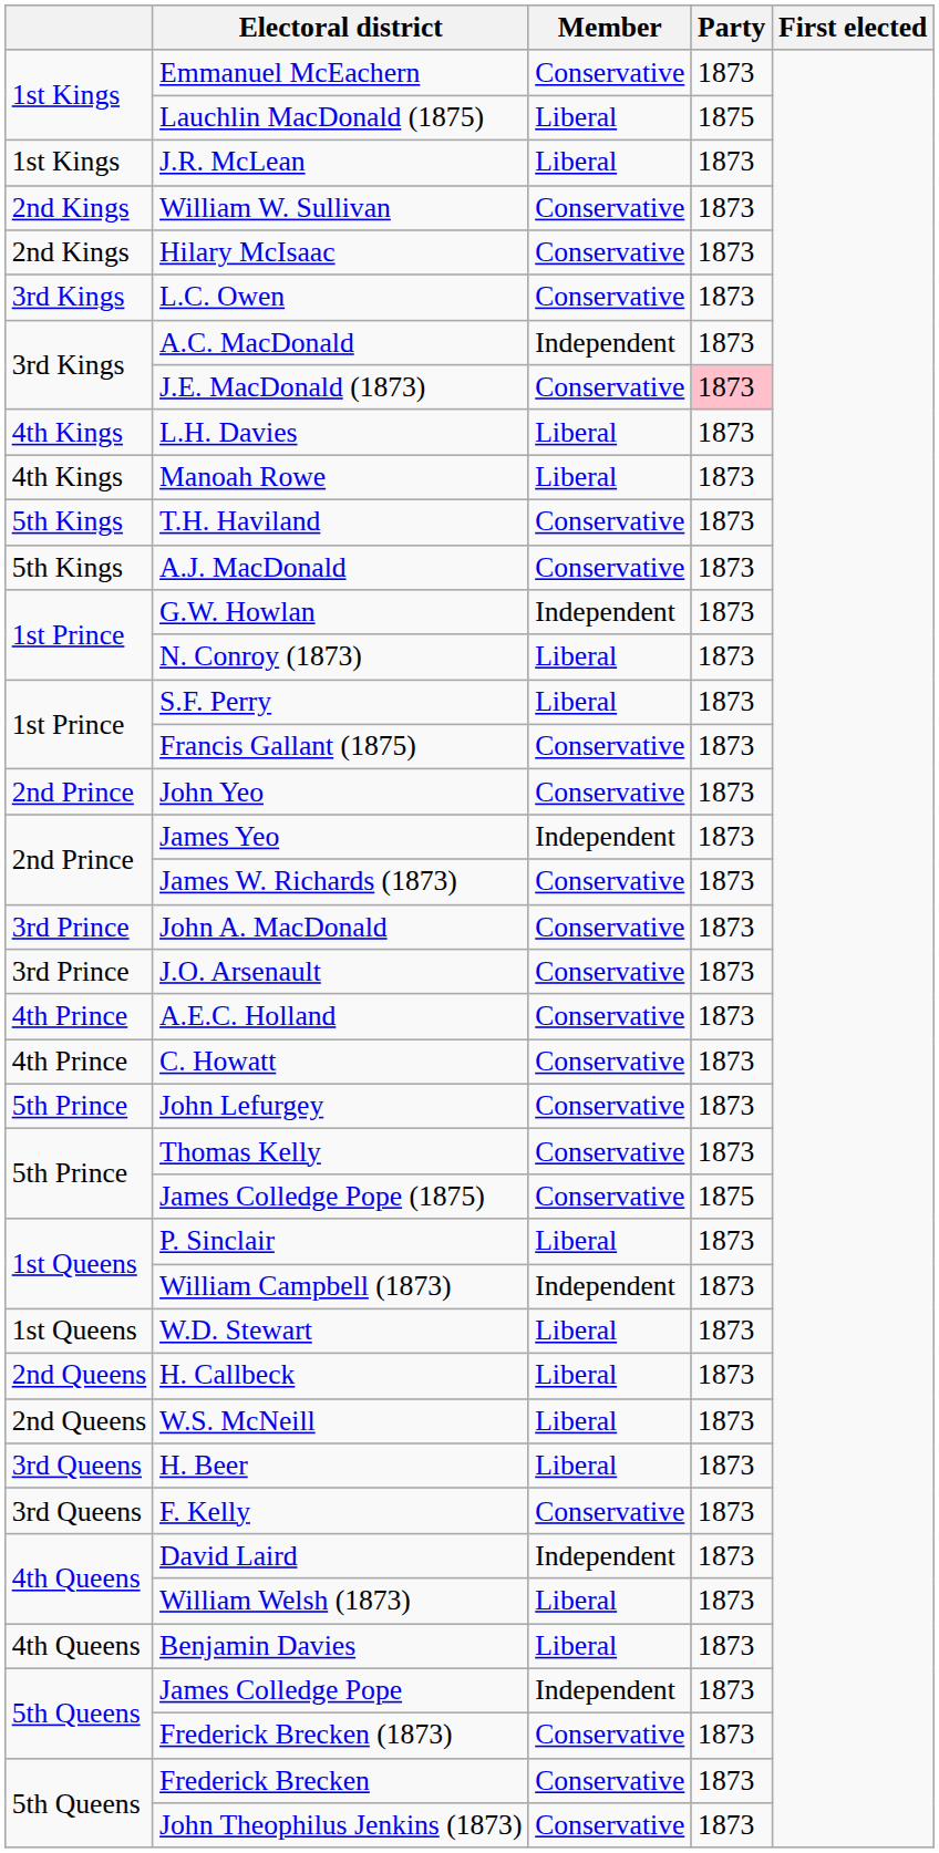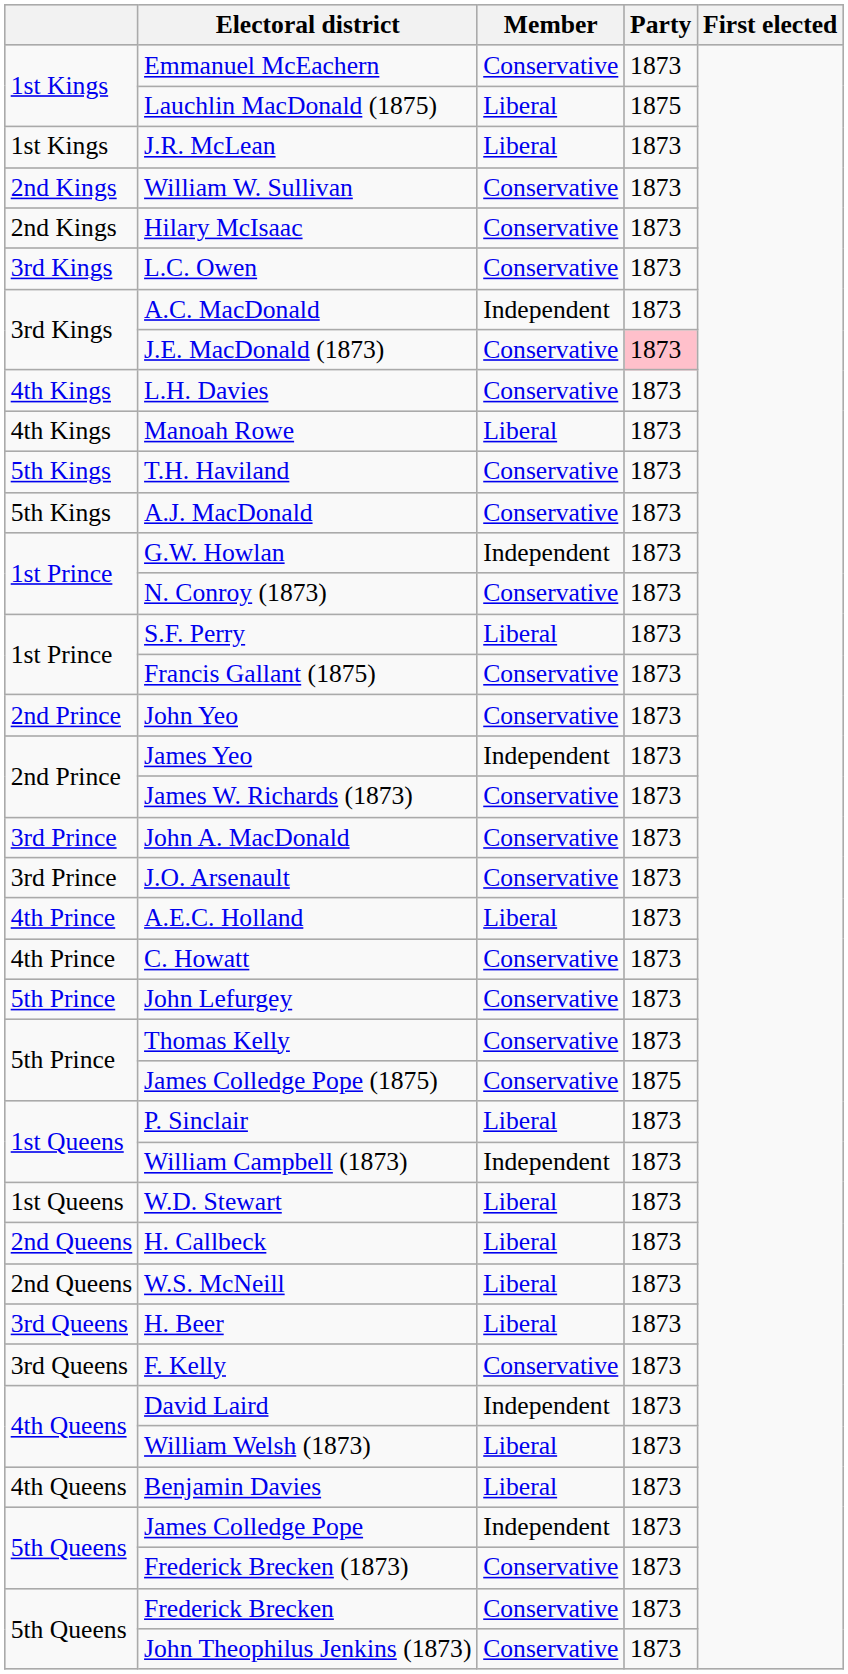L.H. Davies | Member: Liberal -> Conservative
N. Conroy (1873) | Member: Liberal -> Conservative
A.E.C. Holland | Member: Conservative -> Liberal
